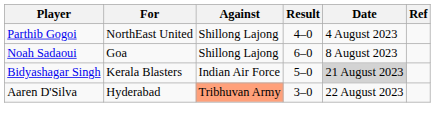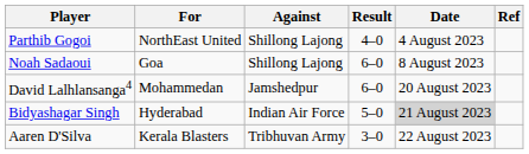+ row: David Lalhlansanga4 | Mohammedan | Jamshedpur | 6–0 | 20 August 2023
Bidyashagar Singh | For: Kerala Blasters -> Hyderabad
Aaren D'Silva | For: Hyderabad -> Kerala Blasters
Aaren D'Silva | Against: lightsalmon background -> no background
